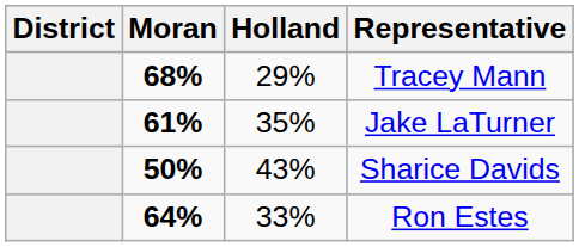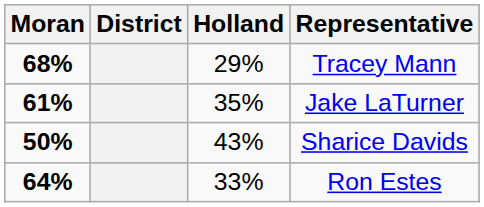columns swapped: District <-> Moran
